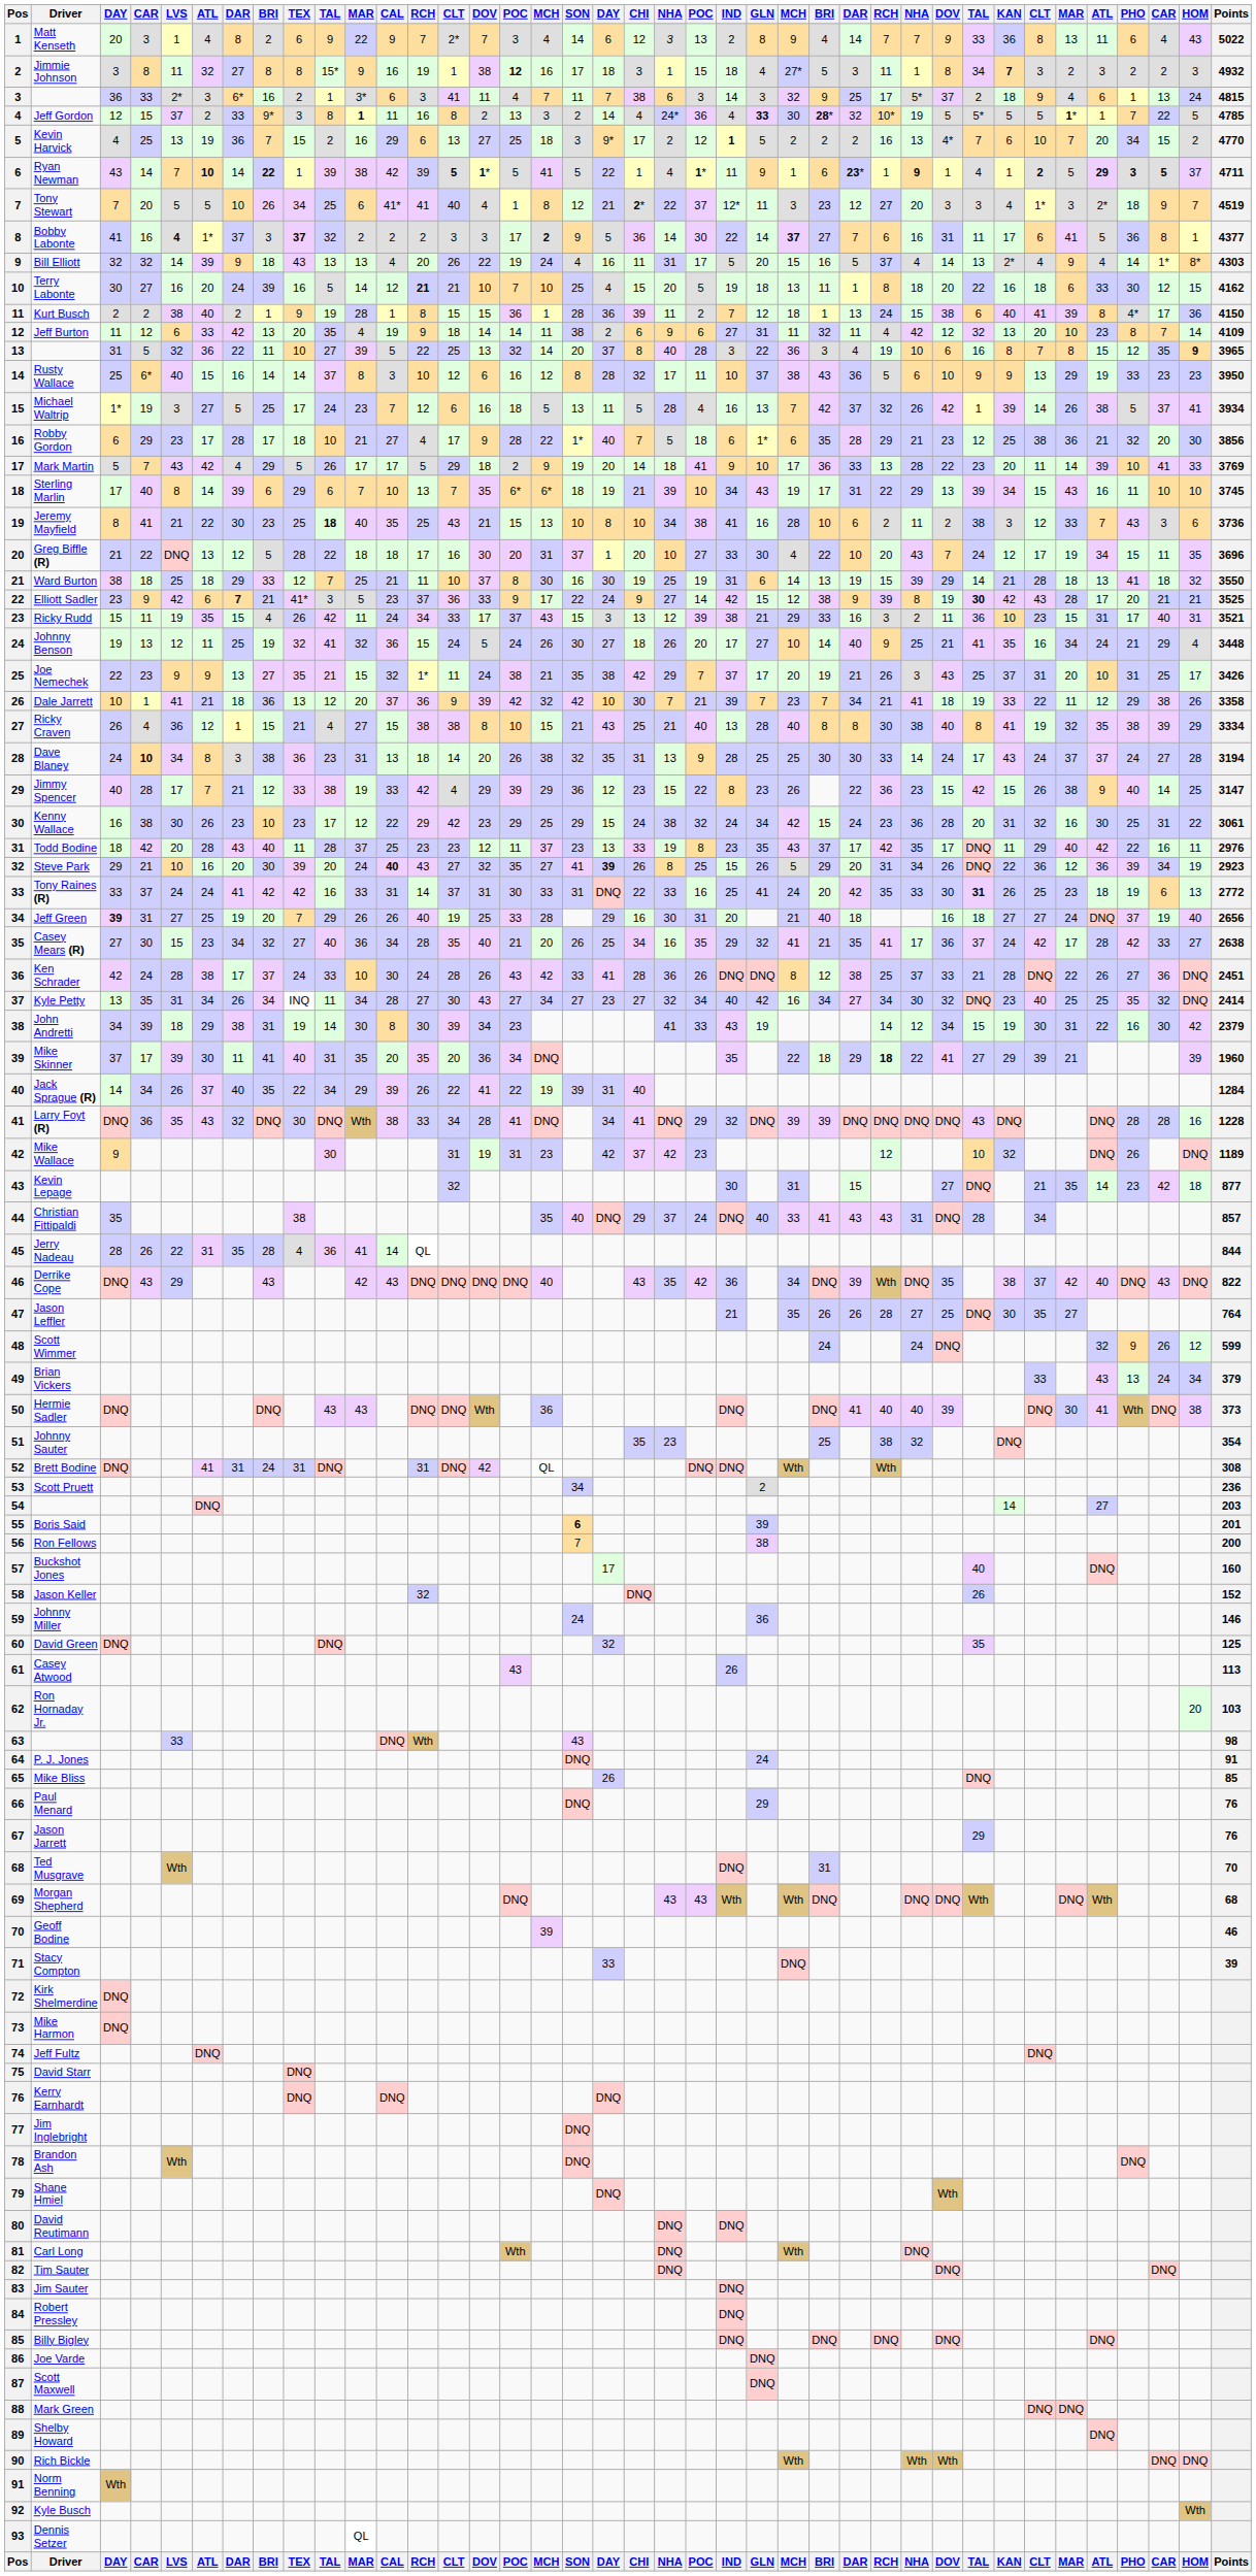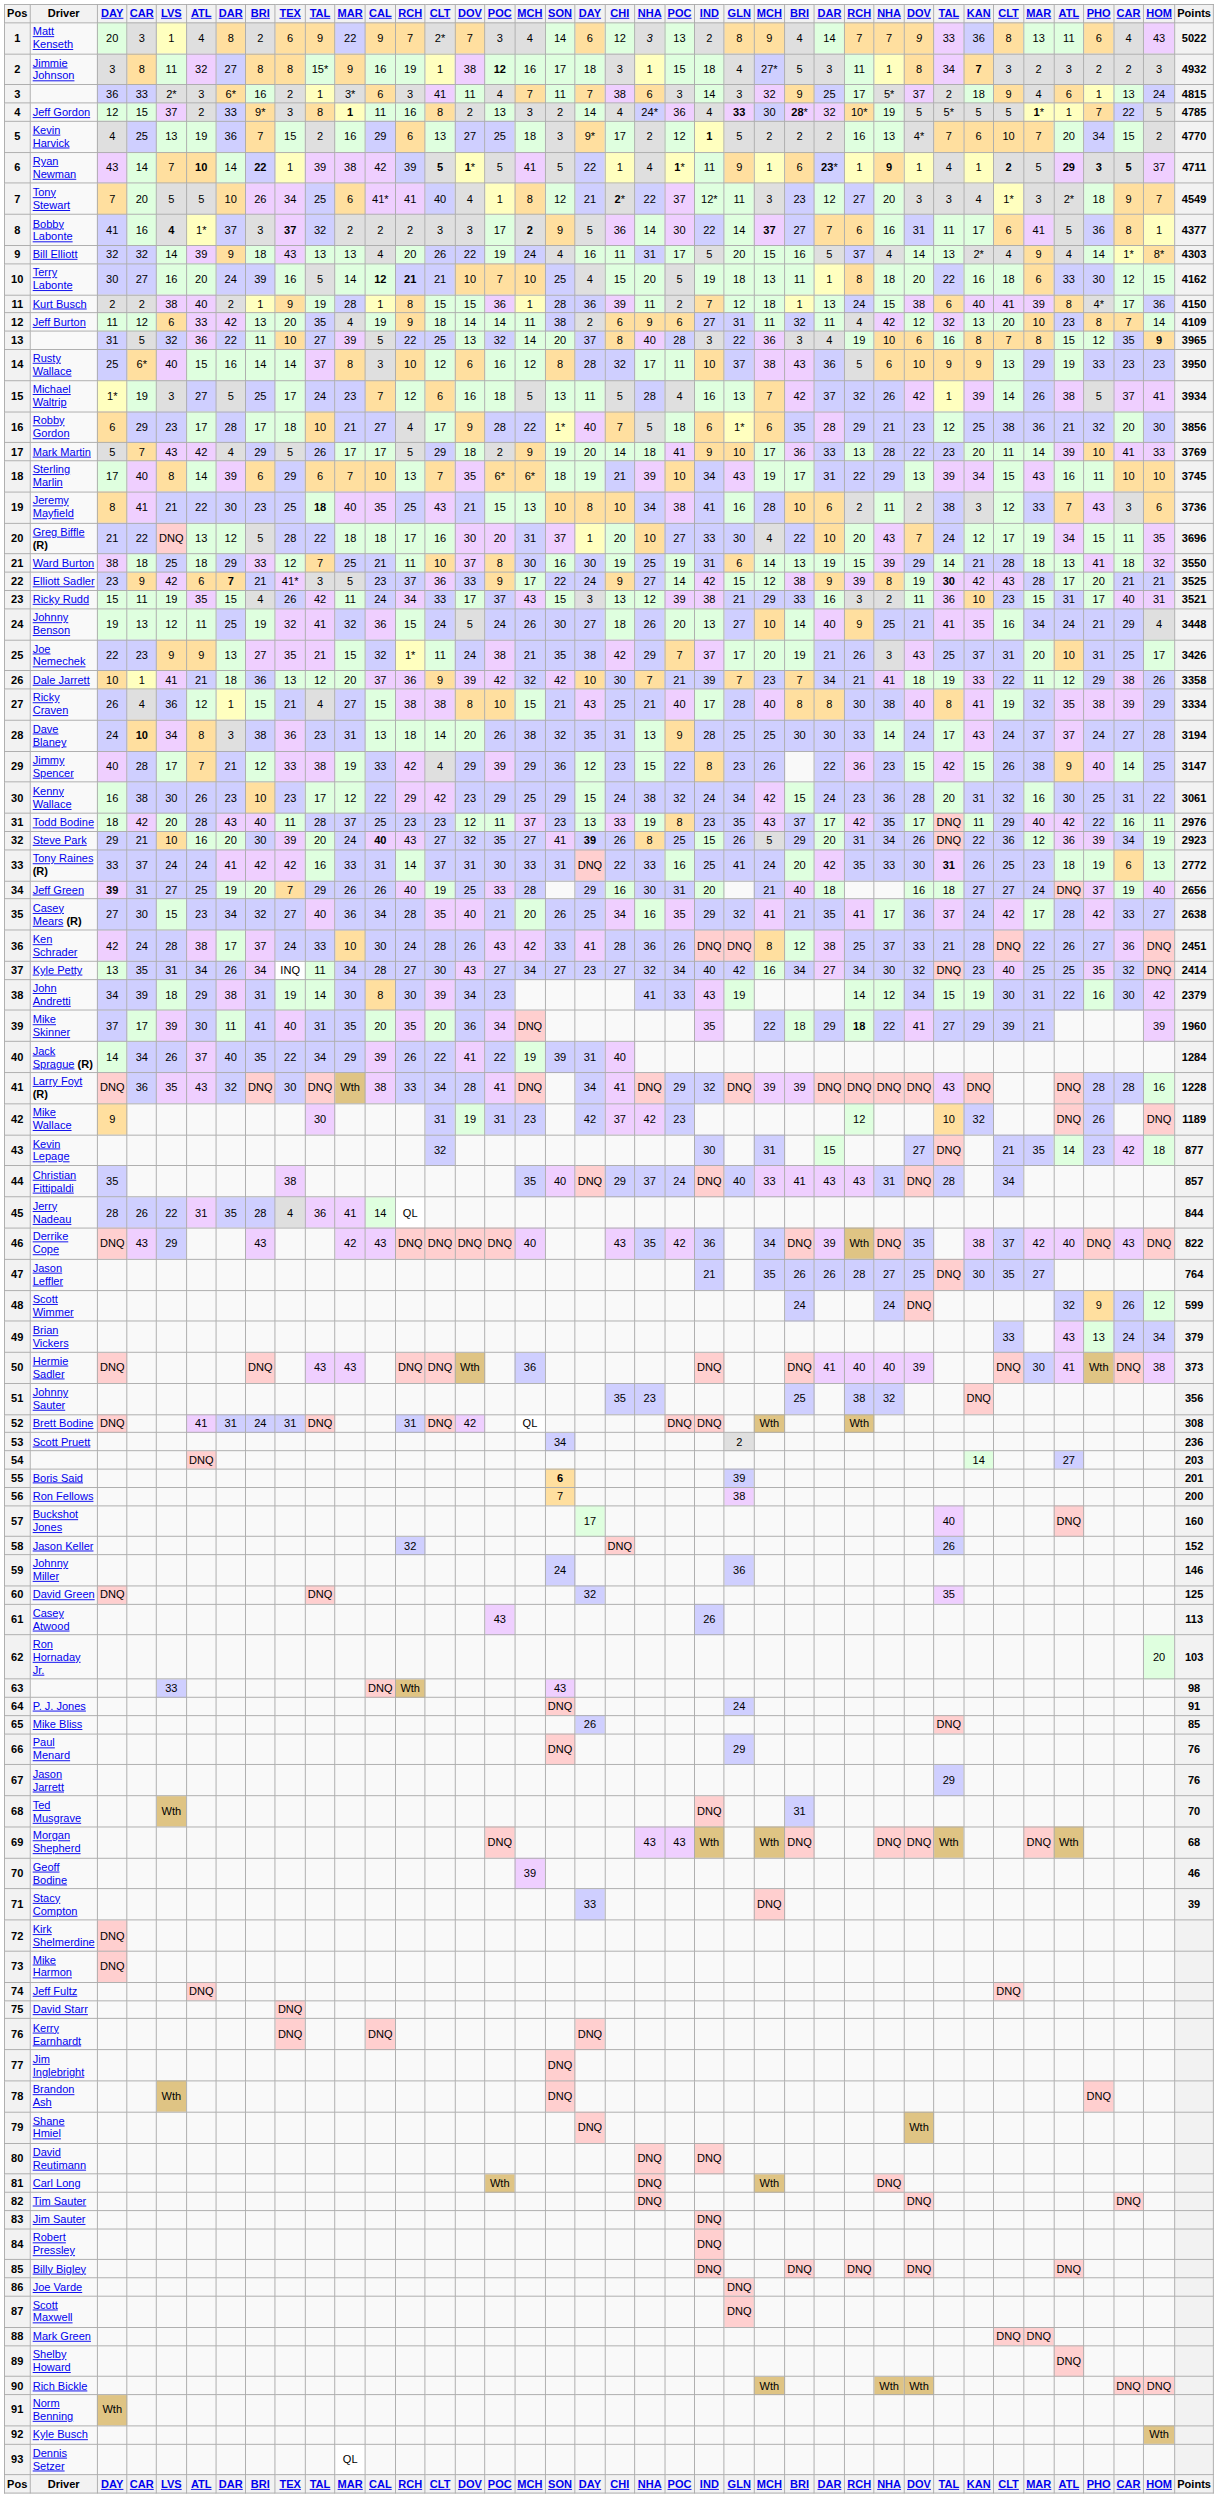Tony Stewart | Points: 4519 -> 4549
Terry Labonte | CAL: normal -> bold
Johnny Benson | IND: 17 -> 13
Ricky Craven | IND: 13 -> 17
Johnny Sauter | Points: 354 -> 356
